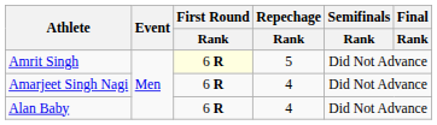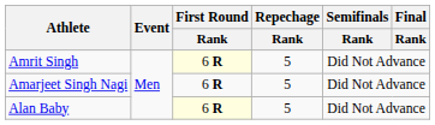Amarjeet Singh Nagi | Repechage / Rank: 4 -> 5
Alan Baby | First Round / Rank: no background -> lightyellow background
Alan Baby | Repechage / Rank: 4 -> 5
